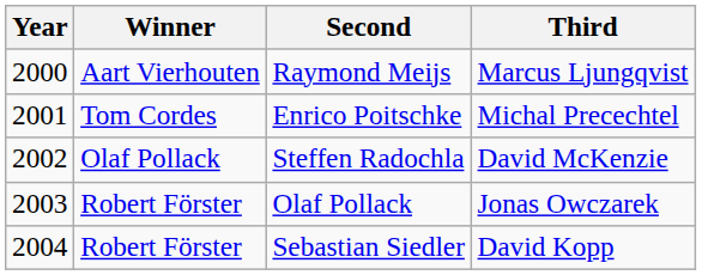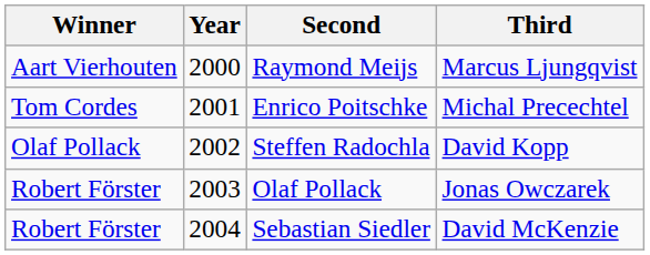columns swapped: Year <-> Winner
Steffen Radochla | Third: David McKenzie -> David Kopp
Sebastian Siedler | Third: David Kopp -> David McKenzie
